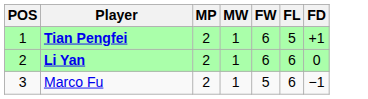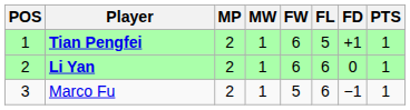+ column: PTS | 1 | 1 | 1
